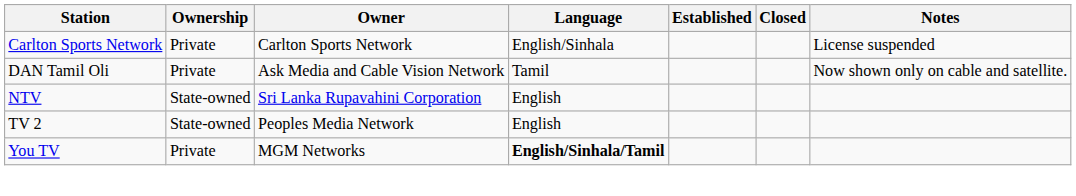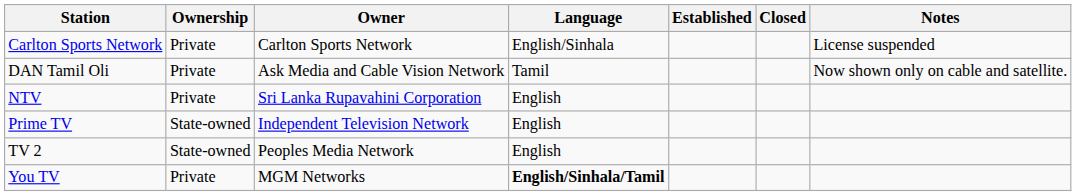NTV | Ownership: State-owned -> Private
+ row: Prime TV | State-owned | Independent Television Network | English
